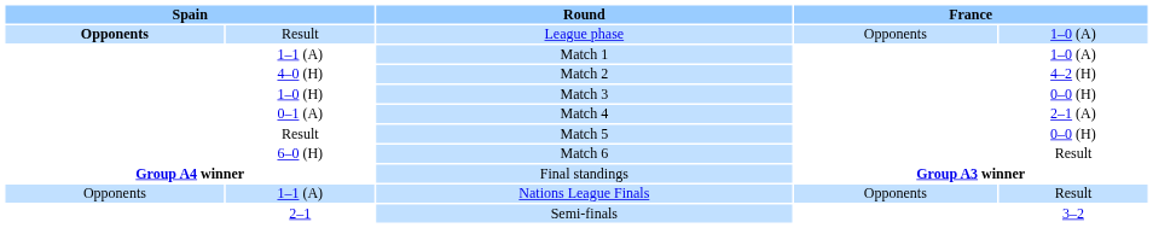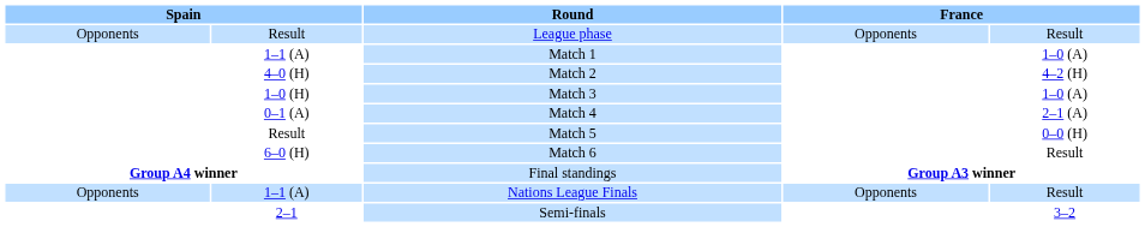League phase | column 1: bold -> normal
League phase | column 5: 1–0 (A) -> Result
Match 3 | column 5: 0–0 (H) -> 1–0 (A)
